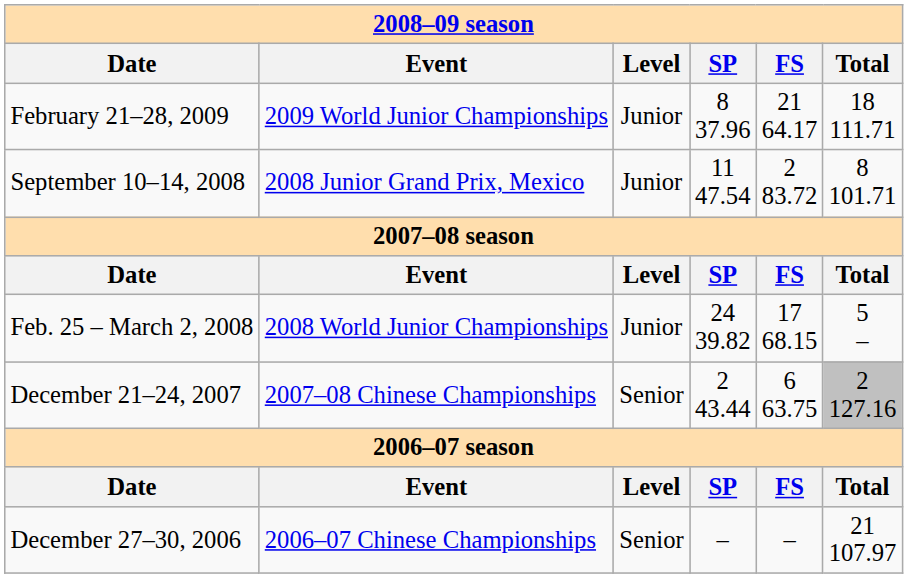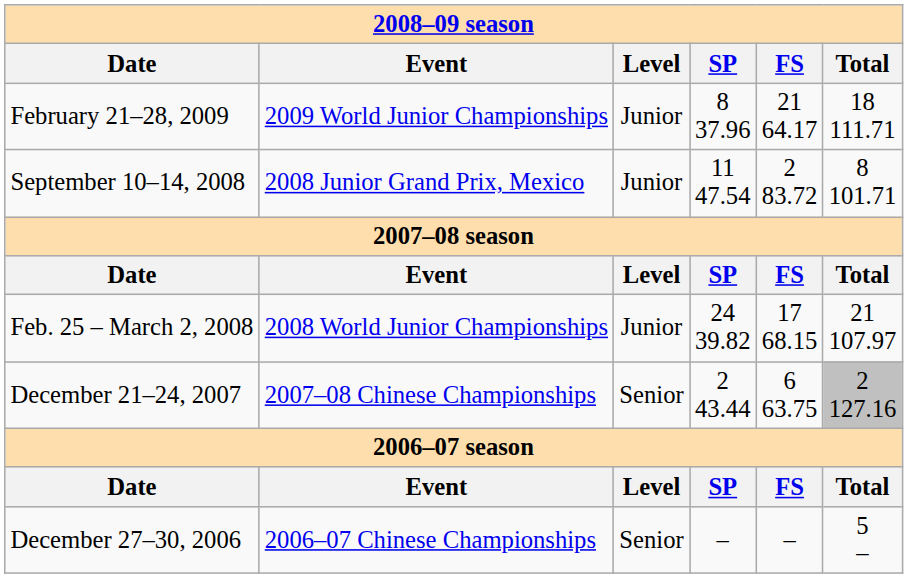Feb. 25 – March 2, 2008 | Total: 5 – -> 21 107.97
December 27–30, 2006 | Total: 21 107.97 -> 5 –
